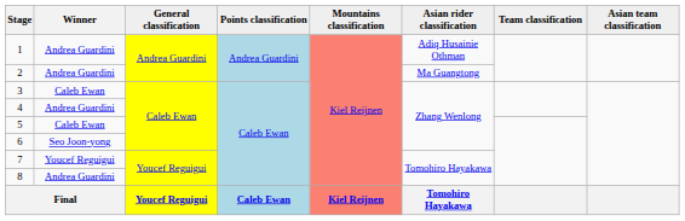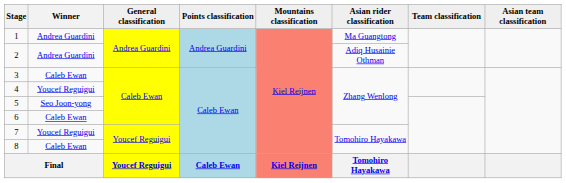1 | Asian rider classification: Adiq Husainie Othman -> Ma Guangtong
2 | Asian rider classification: Ma Guangtong -> Adiq Husainie Othman
4 | Winner: Andrea Guardini -> Youcef Reguigui
5 | Winner: Caleb Ewan -> Seo Joon-yong
6 | Winner: Seo Joon-yong -> Caleb Ewan
8 | Winner: Andrea Guardini -> Caleb Ewan
